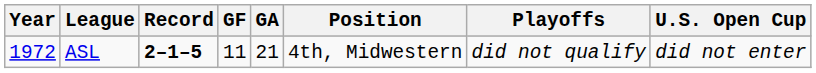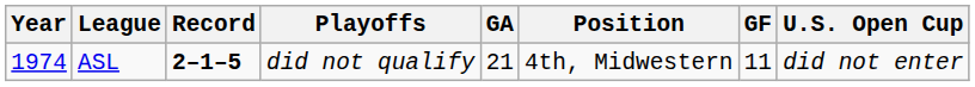columns swapped: GF <-> Playoffs
ASL | Year: 1972 -> 1974
